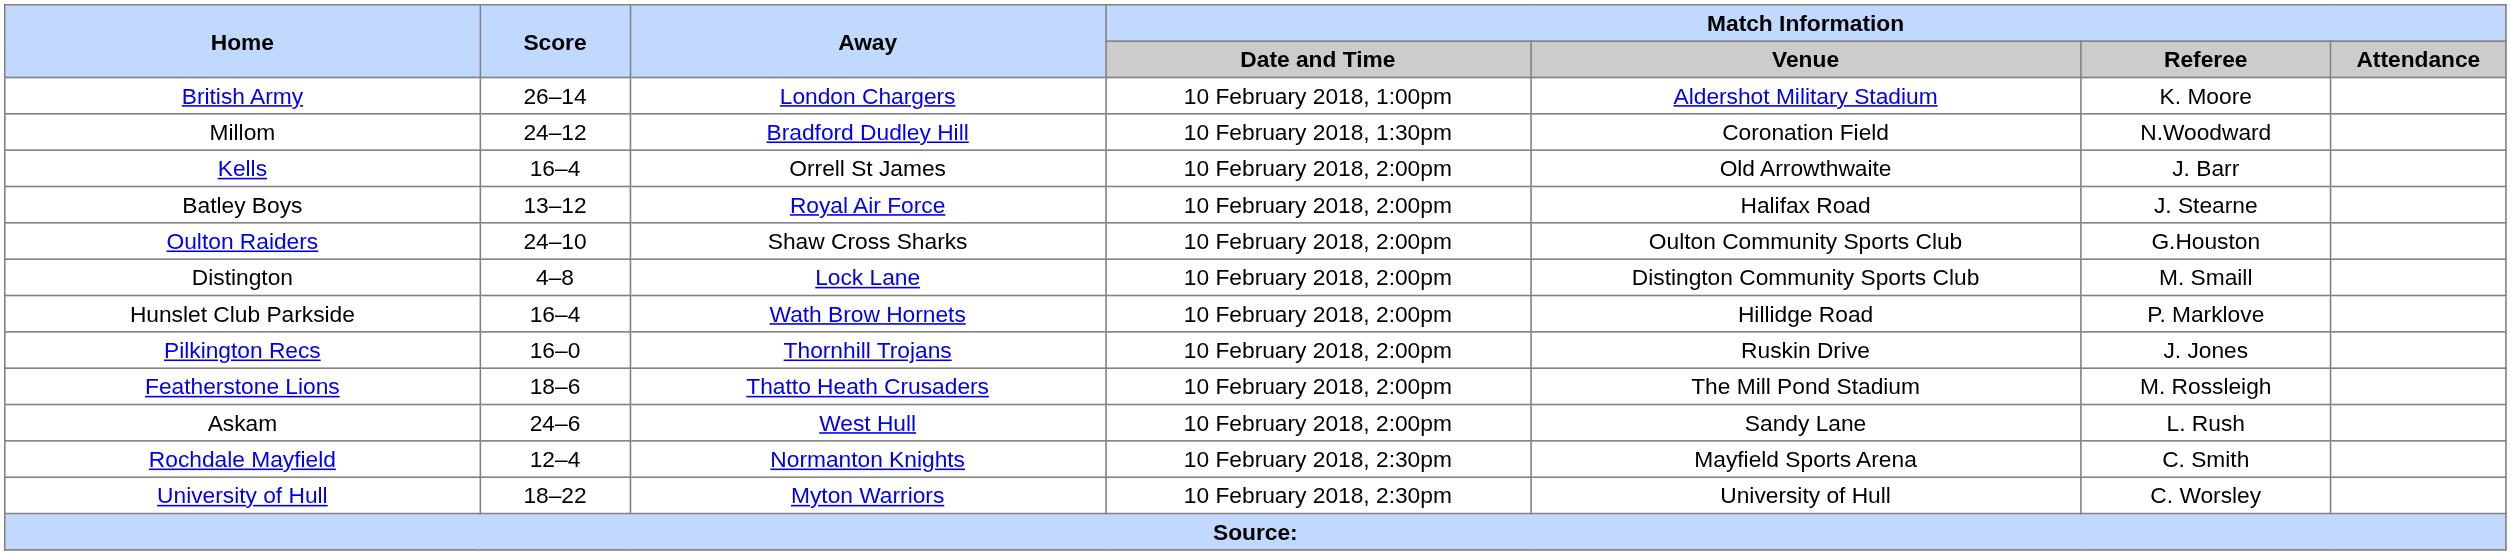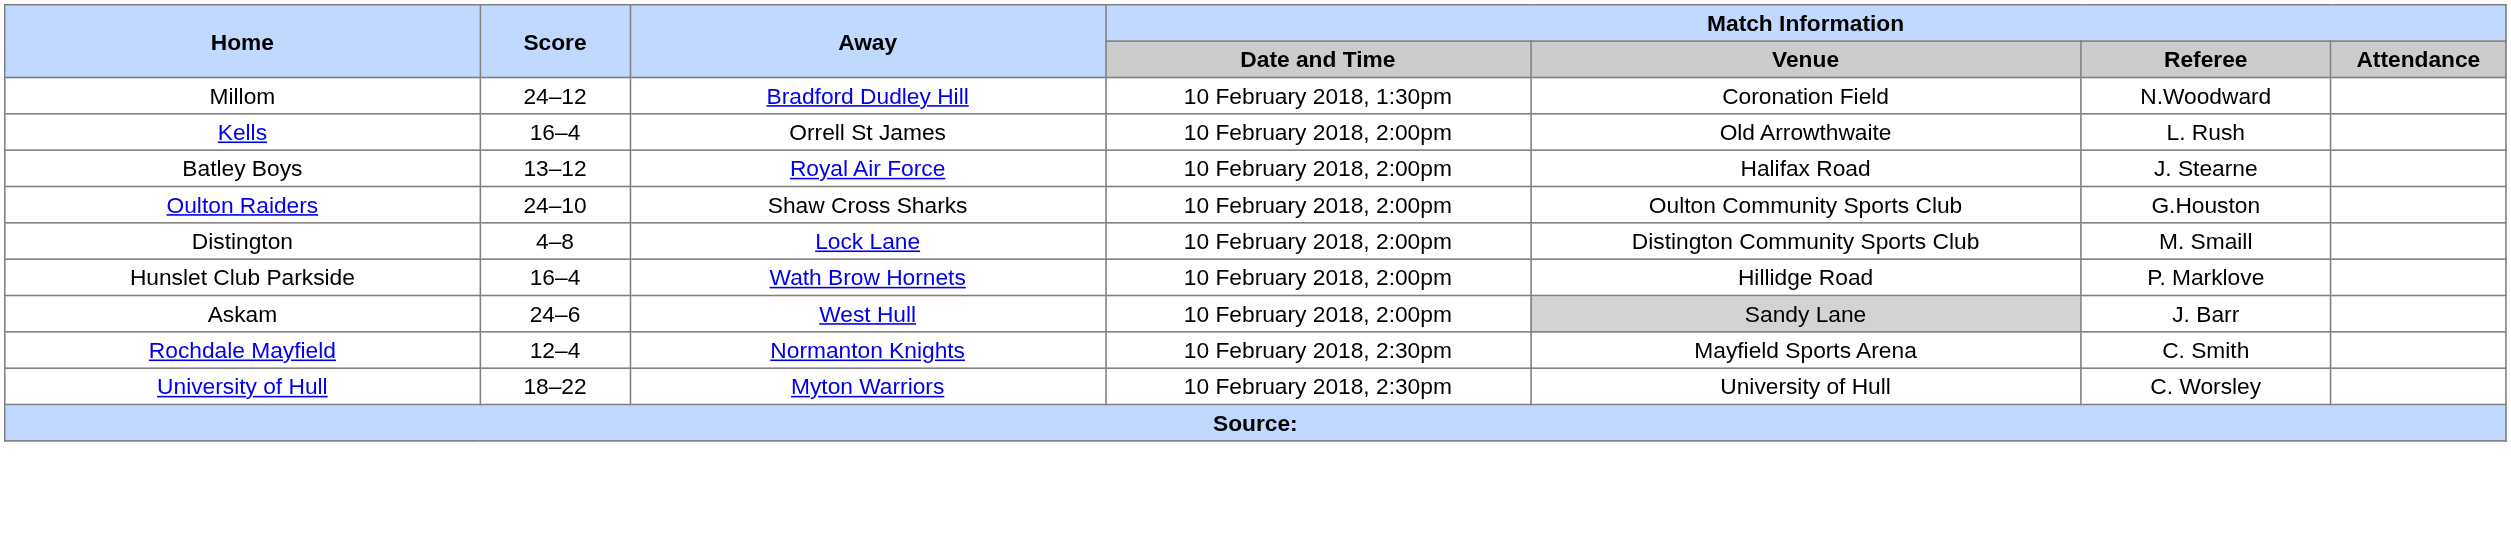- row: British Army | 26–14 | London Chargers | 10 February 2018, 1:00pm | Aldershot Military Stadium | K. Moore
Kells | Match Information / Referee: J. Barr -> L. Rush
- row: Pilkington Recs | 16–0 | Thornhill Trojans | 10 February 2018, 2:00pm | Ruskin Drive | J. Jones
- row: Featherstone Lions | 18–6 | Thatto Heath Crusaders | 10 February 2018, 2:00pm | The Mill Pond Stadium | M. Rossleigh
Askam | Match Information / Venue: no background -> lightgrey background
Askam | Match Information / Referee: L. Rush -> J. Barr
